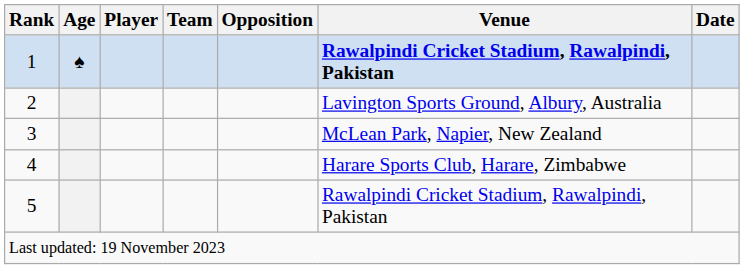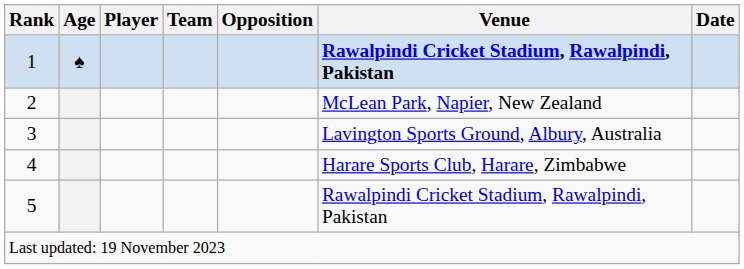2 | Venue: Lavington Sports Ground, Albury, Australia -> McLean Park, Napier, New Zealand
3 | Venue: McLean Park, Napier, New Zealand -> Lavington Sports Ground, Albury, Australia
